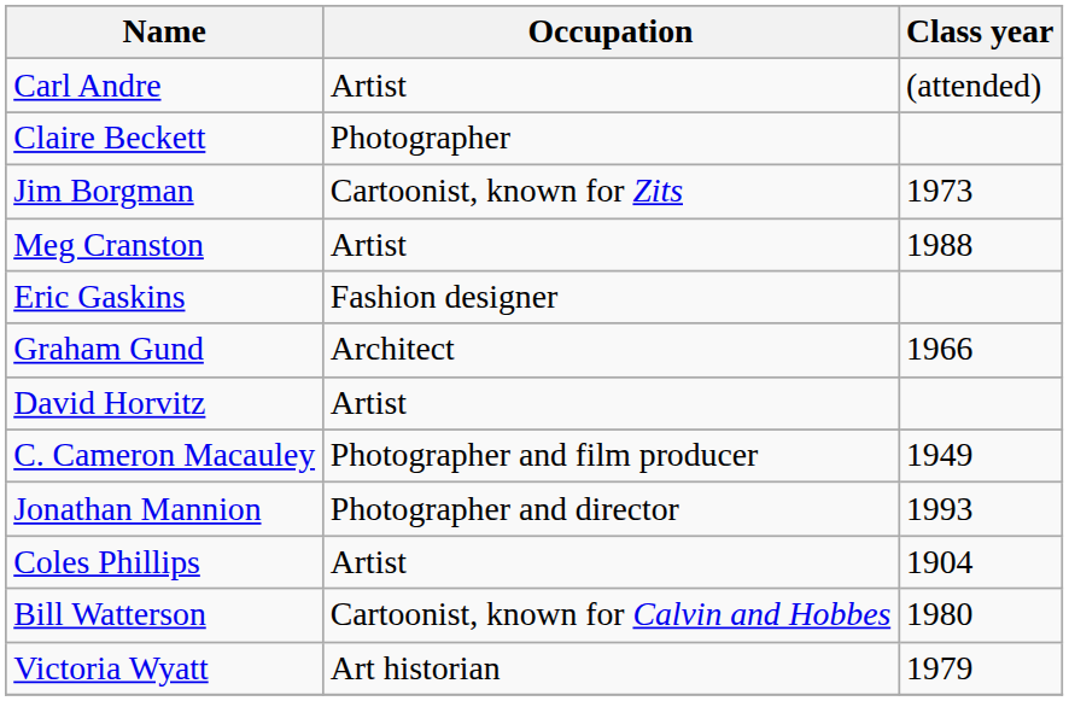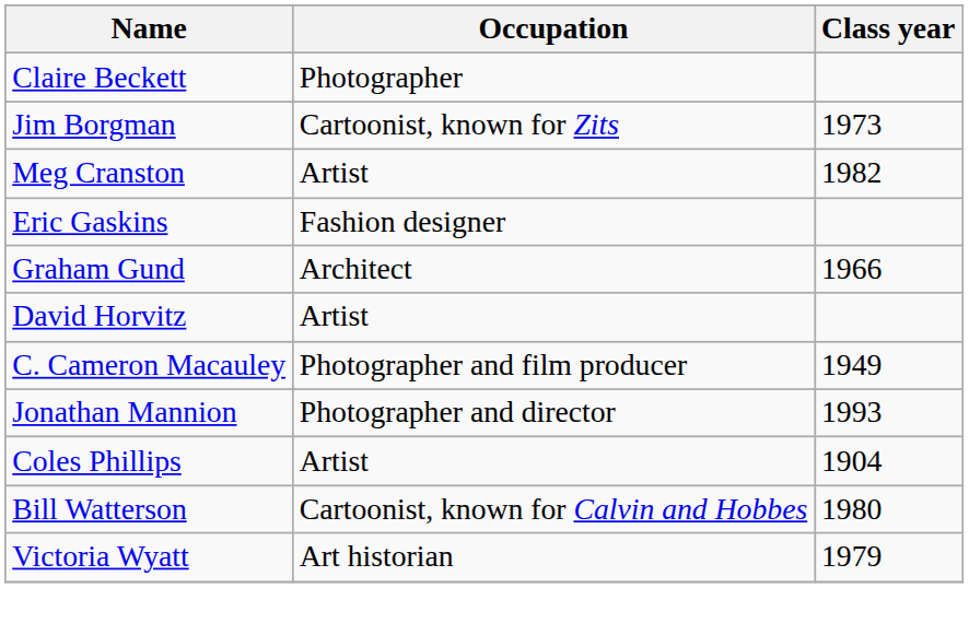- row: Carl Andre | Artist | (attended)
Meg Cranston | Class year: 1988 -> 1982
